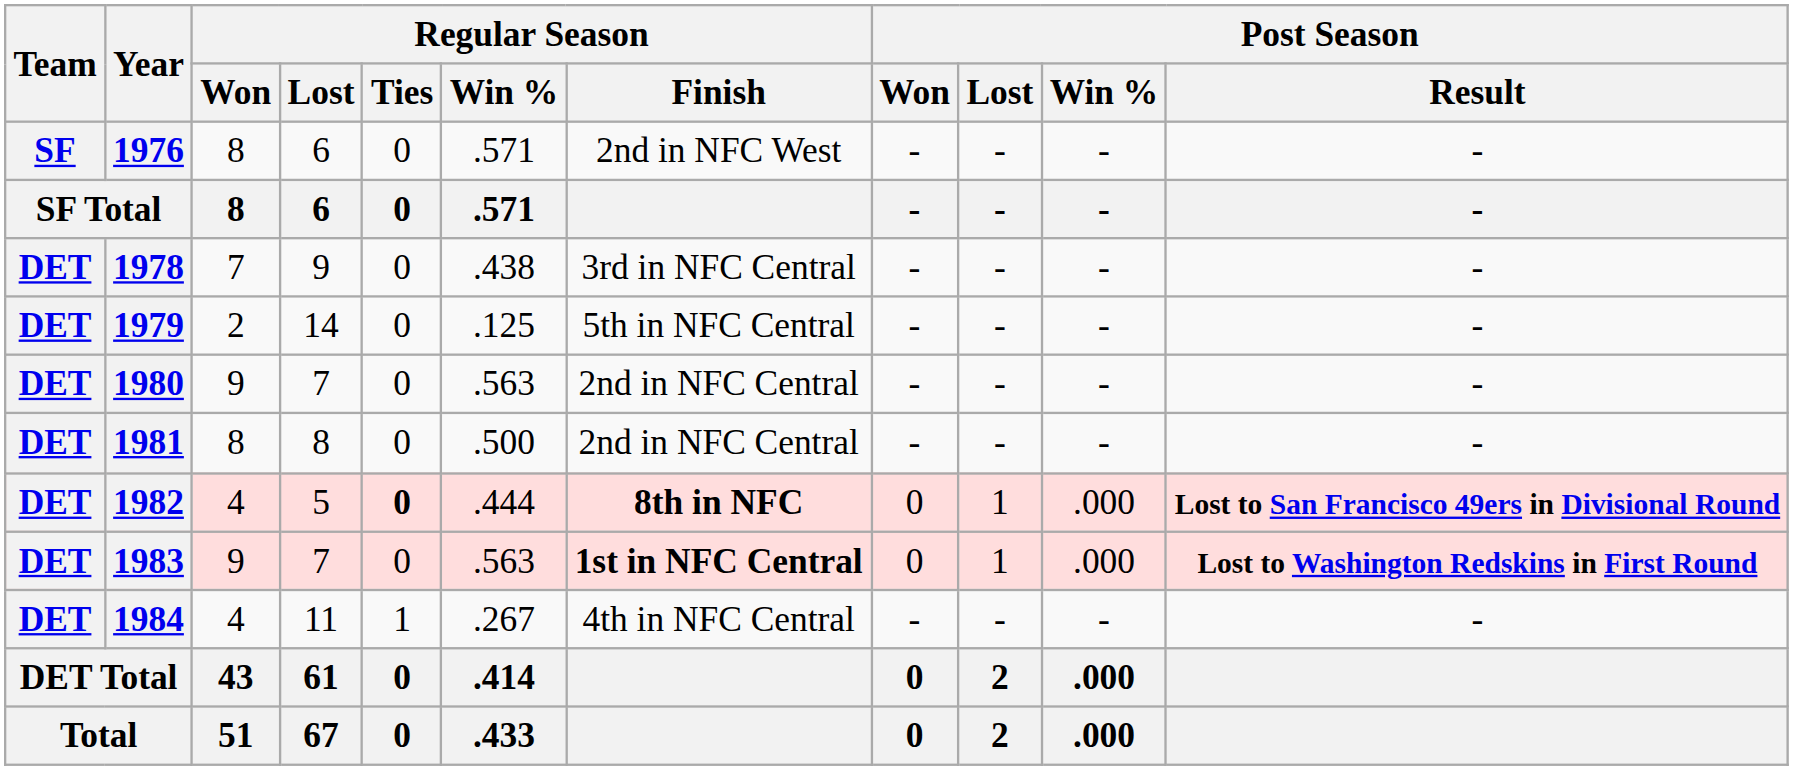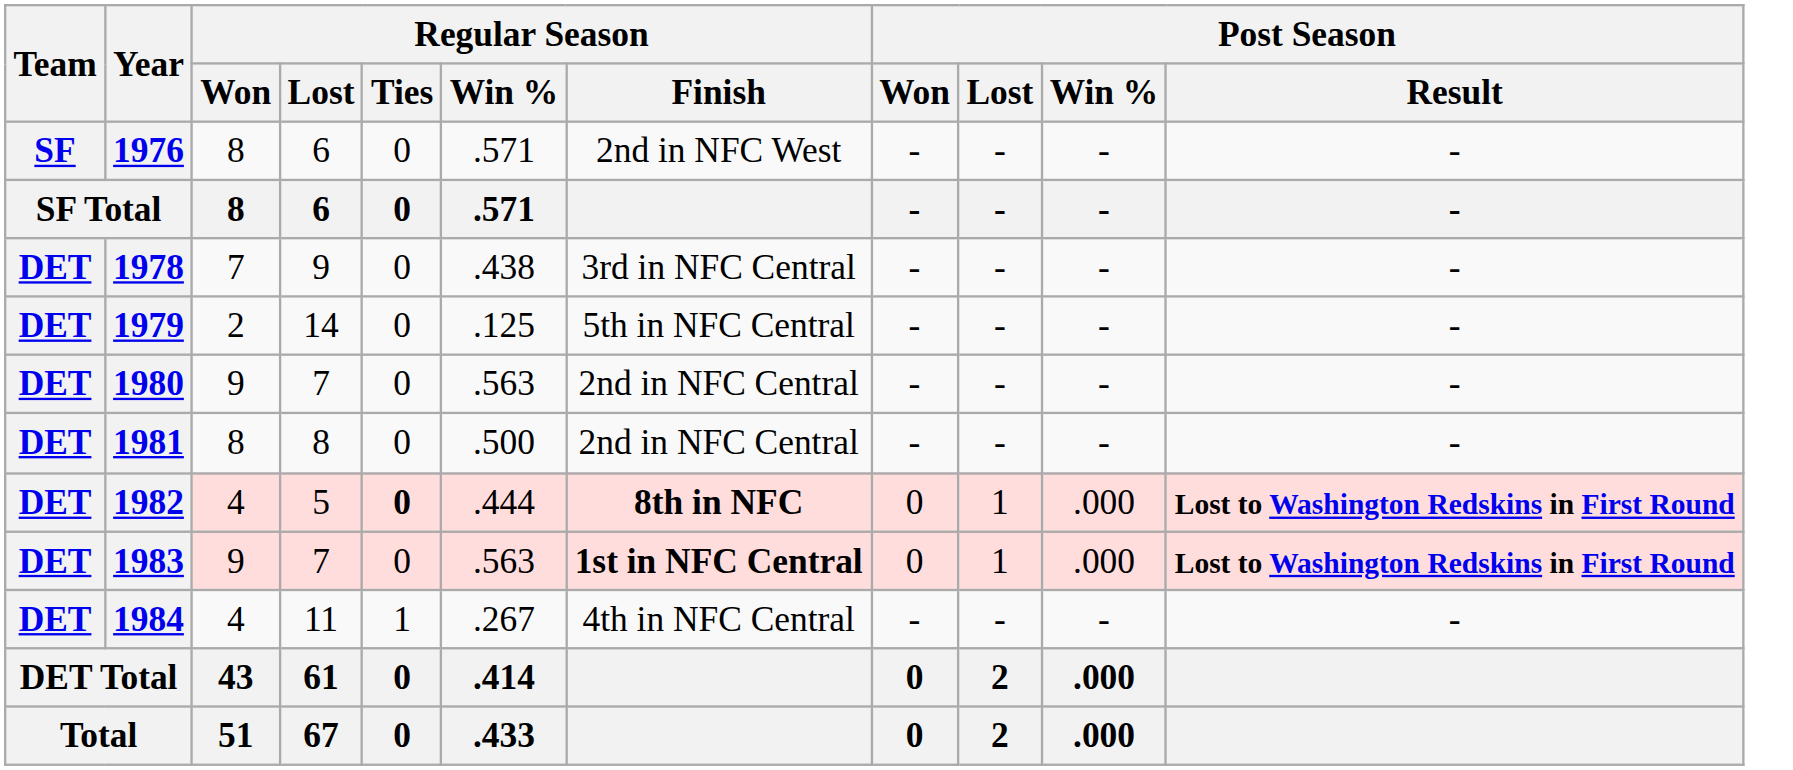1982 | Post Season / Result: Lost to San Francisco 49ers in Divisional Round -> Lost to Washington Redskins in First Round
